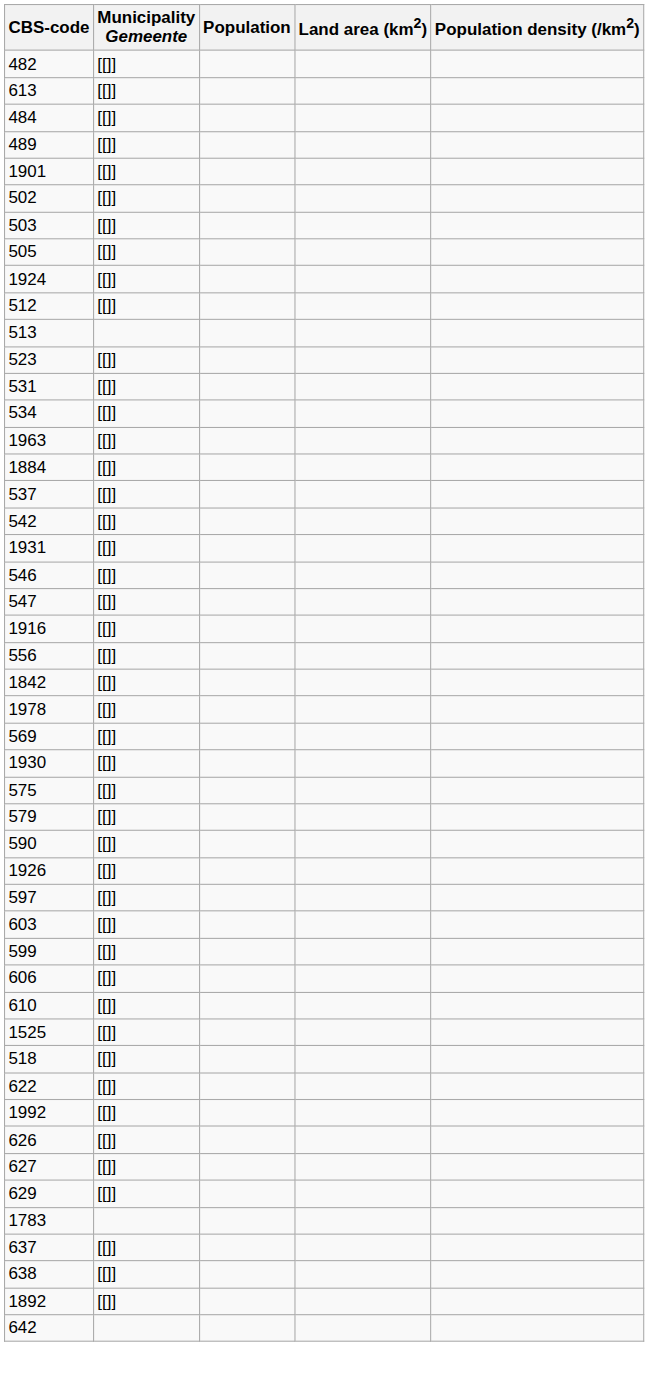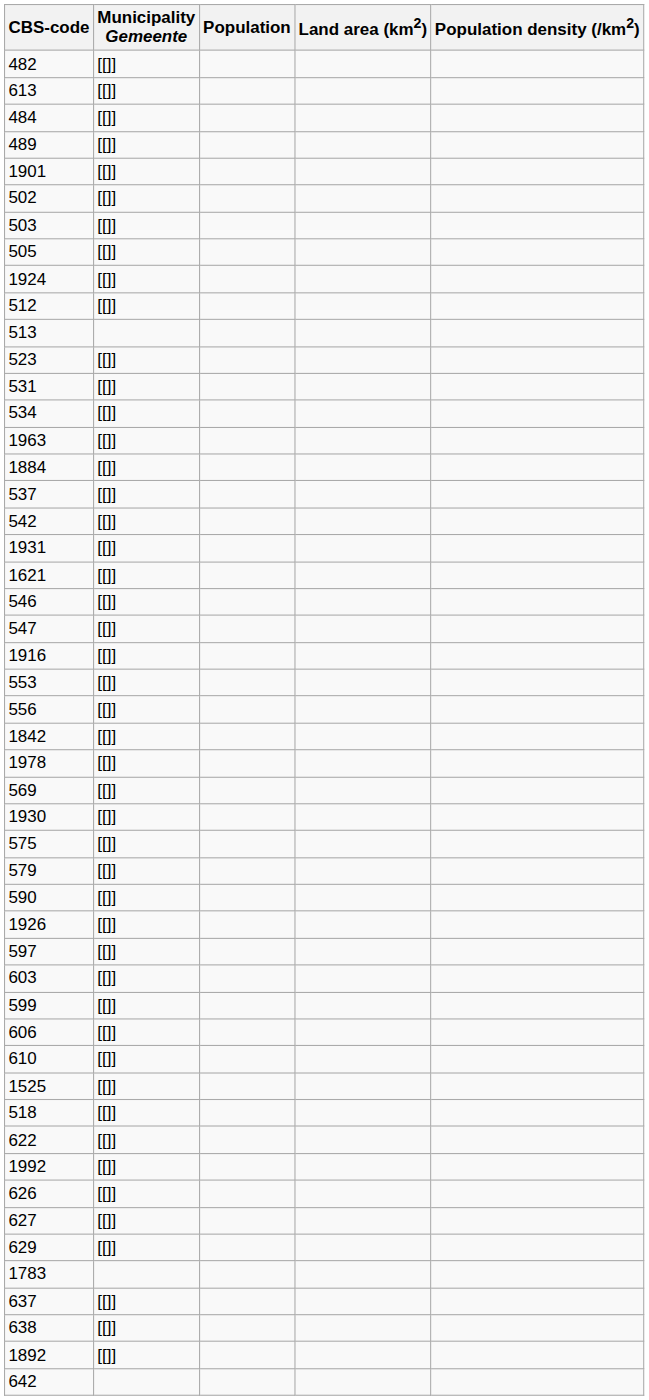+ row: 1621 | [[]]
+ row: 553 | [[]]
